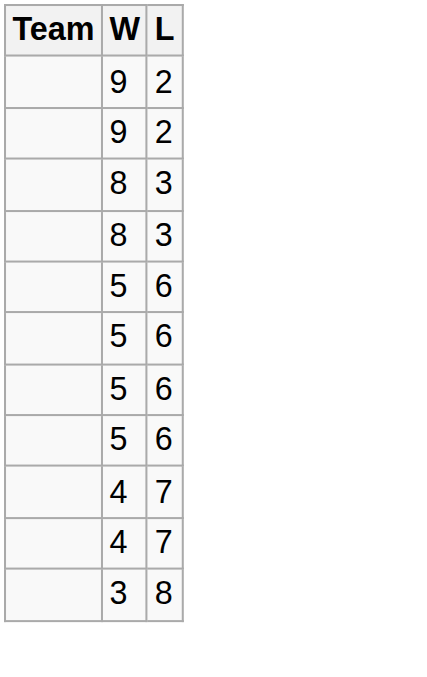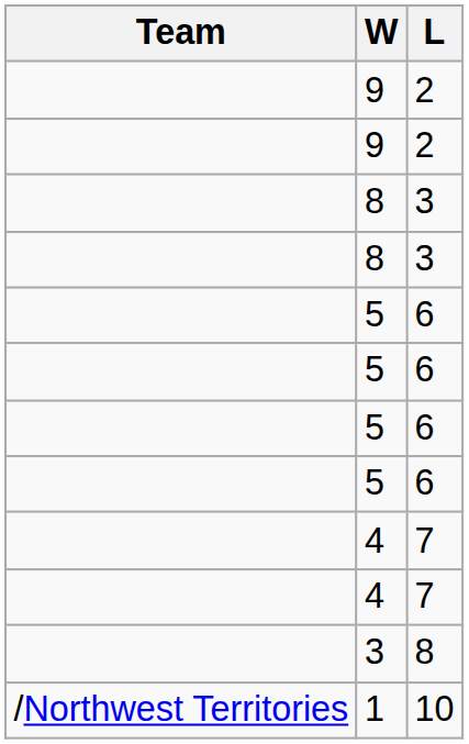+ row: /Northwest Territories | 1 | 10
